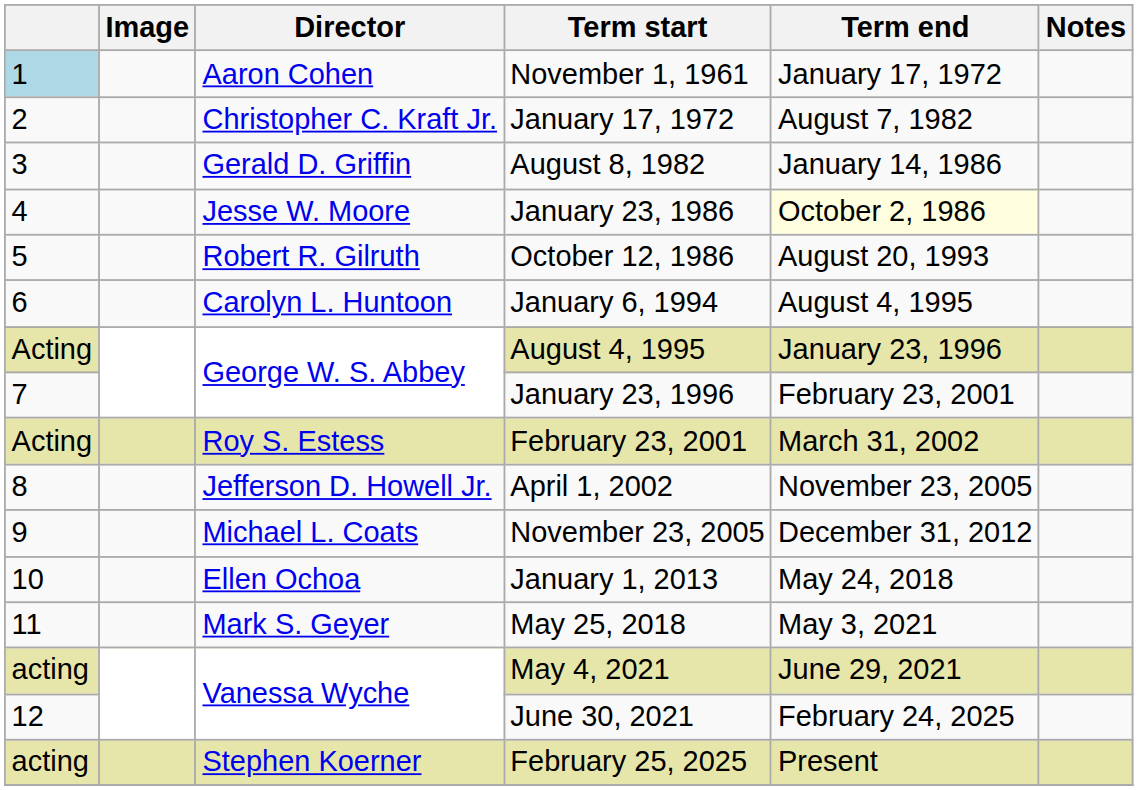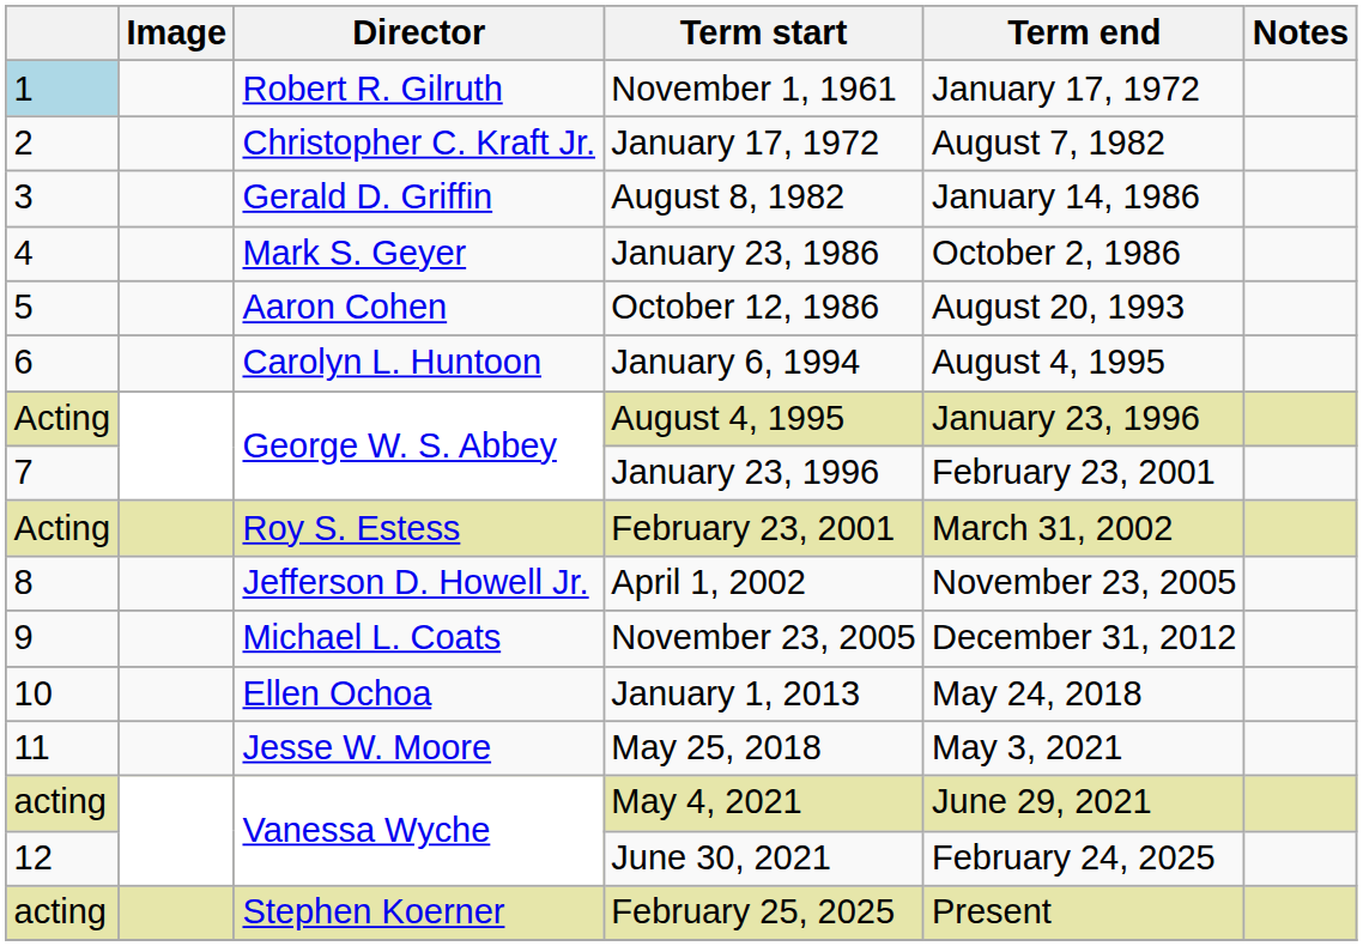November 1, 1961 | Director: Aaron Cohen -> Robert R. Gilruth
January 23, 1986 | Director: Jesse W. Moore -> Mark S. Geyer
January 23, 1986 | Term end: lightyellow background -> no background
October 12, 1986 | Director: Robert R. Gilruth -> Aaron Cohen
May 25, 2018 | Director: Mark S. Geyer -> Jesse W. Moore
